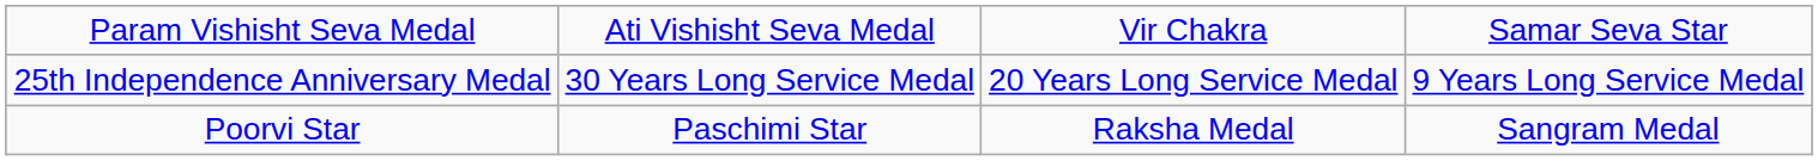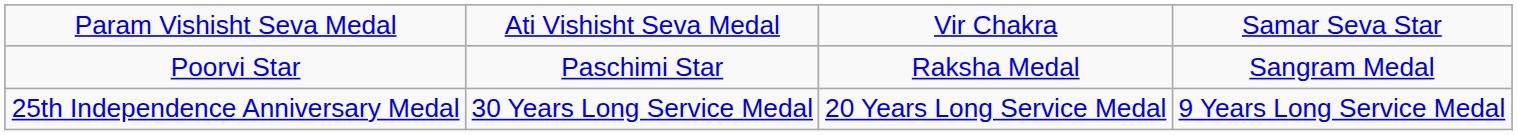rows swapped: Poorvi Star <-> 25th Independence Anniversary Medal
